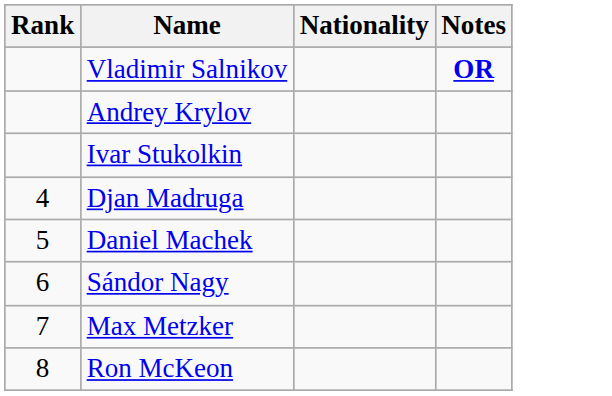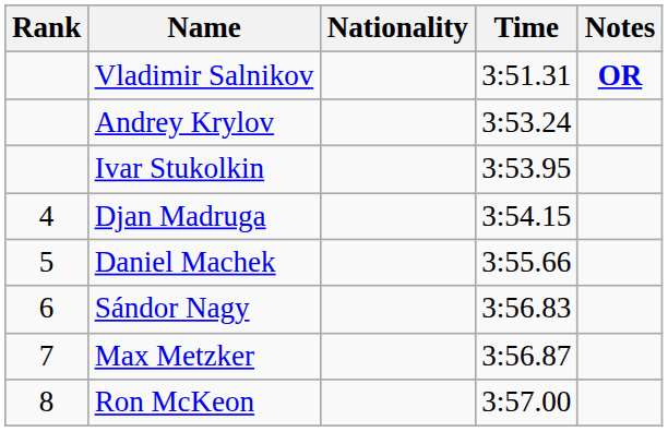+ column: Time | 3:51.31 | 3:53.24 | 3:53.95 | 3:54.15 | 3:55.66 | 3:56.83 | 3:56.87 | 3:57.00
